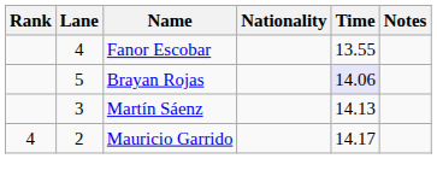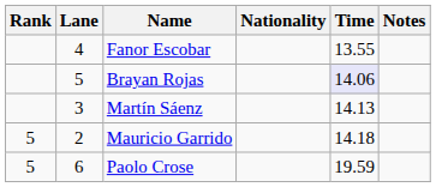Mauricio Garrido | Rank: 4 -> 5
Mauricio Garrido | Time: 14.17 -> 14.18
+ row: 5 | 6 | Paolo Crose | 19.59
